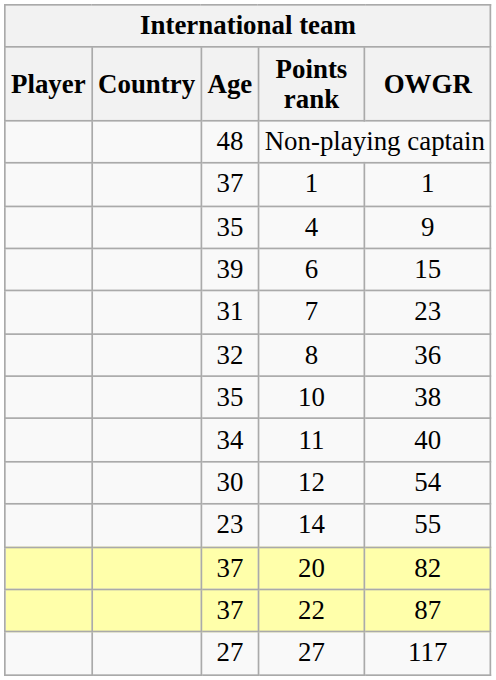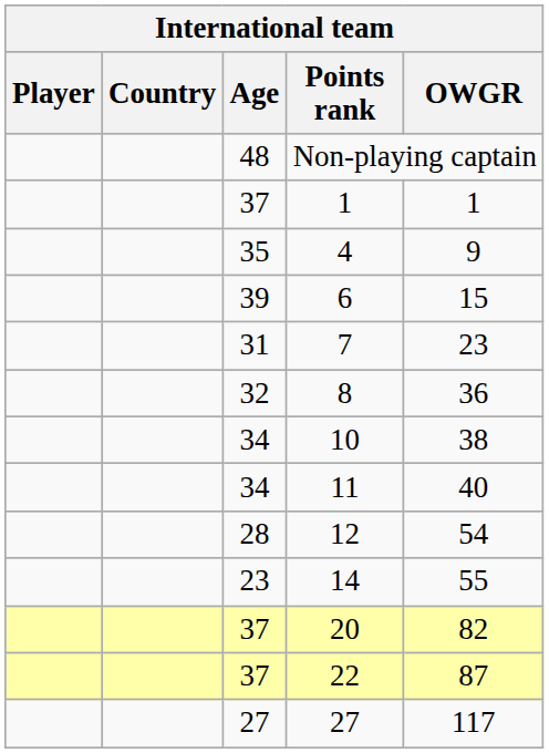10 | Age: 35 -> 34
12 | Age: 30 -> 28
